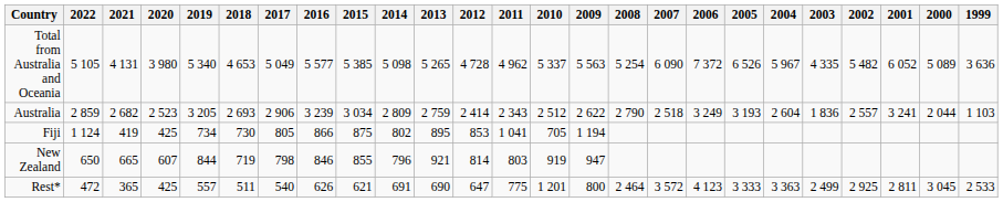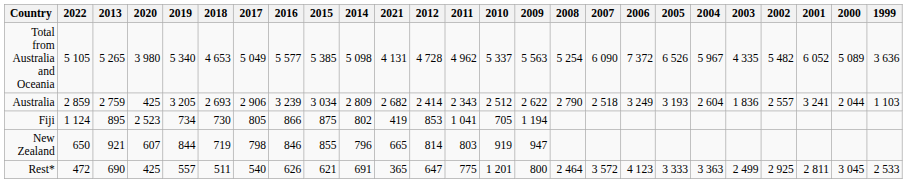columns swapped: 2021 <-> 2013
Australia | 2020: 2 523 -> 425
Fiji | 2020: 425 -> 2 523
